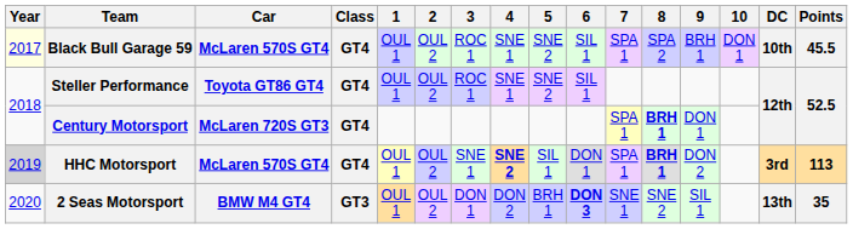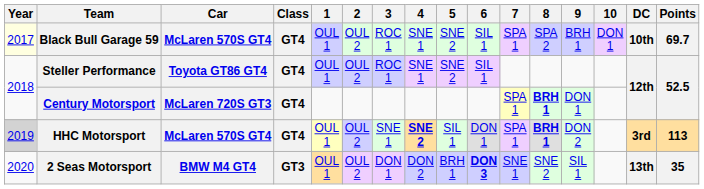Black Bull Garage 59 | Points: 45.5 -> 69.7
